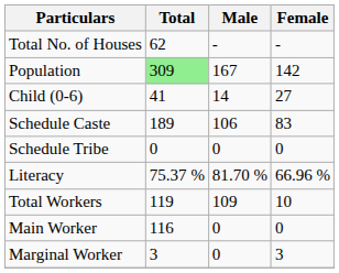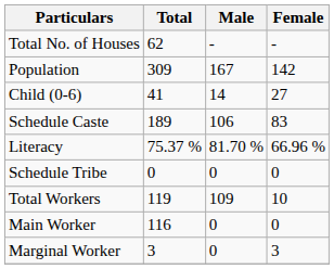Population | Total: lightgreen background -> no background
rows swapped: Schedule Tribe <-> Literacy
